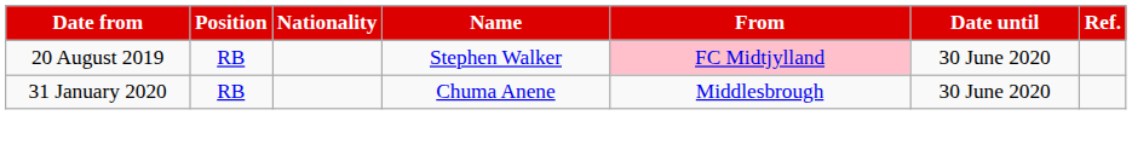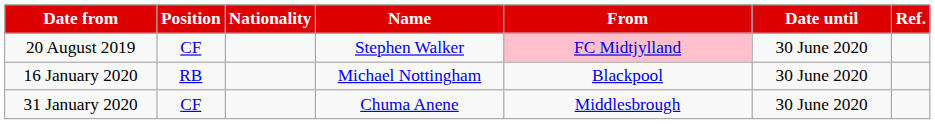20 August 2019 | Position: RB -> CF
+ row: 16 January 2020 | RB | Michael Nottingham | Blackpool | 30 June 2020
31 January 2020 | Position: RB -> CF
